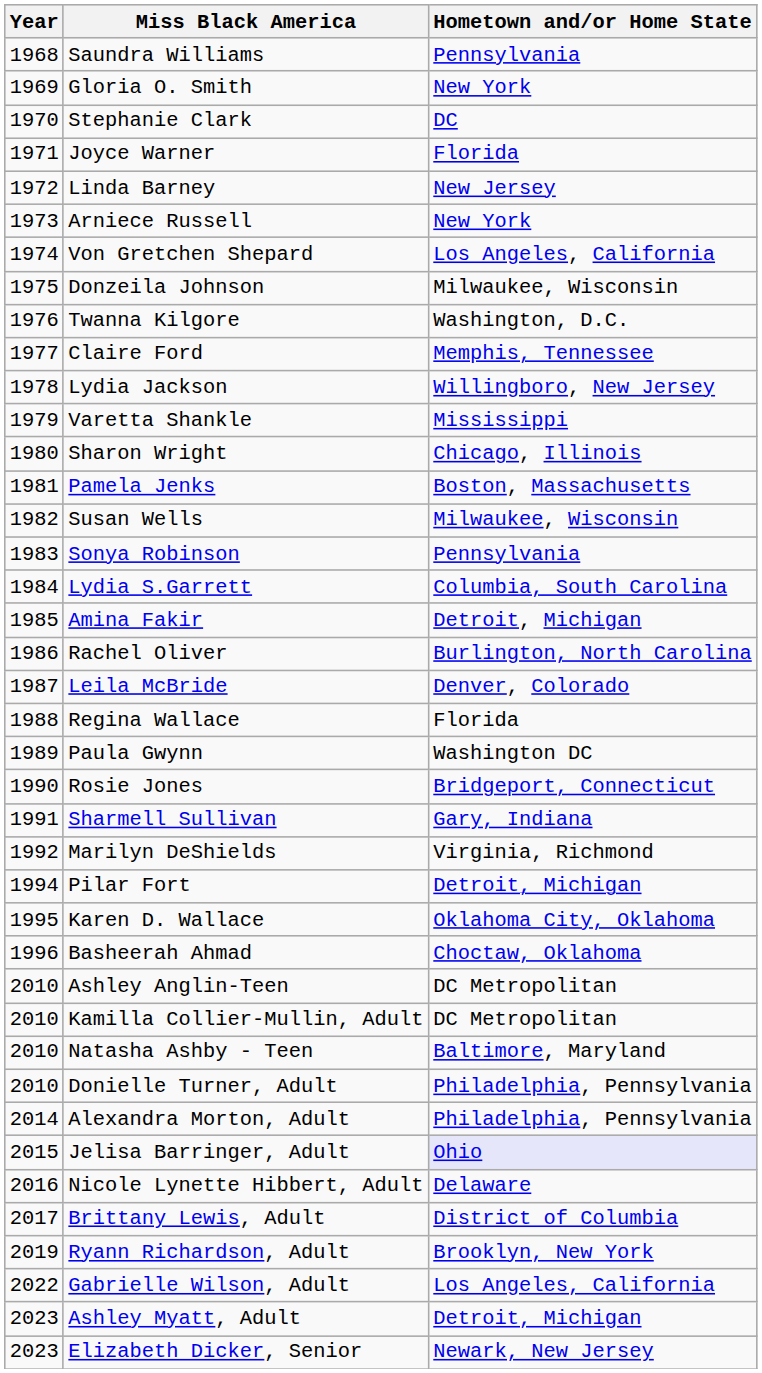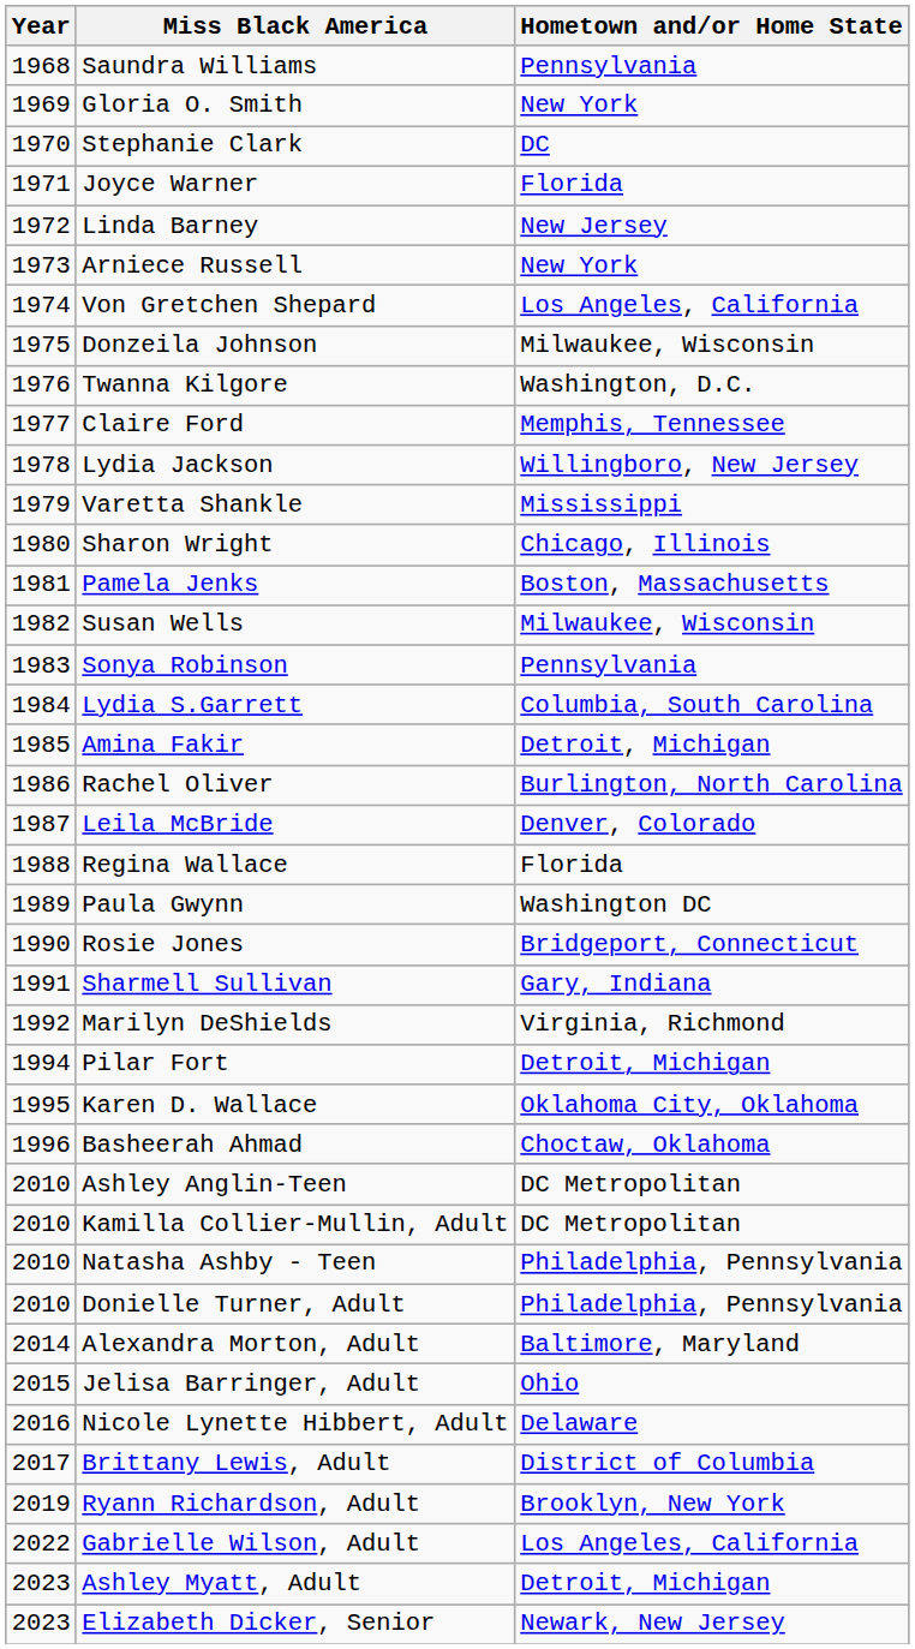Natasha Ashby - Teen | Hometown and/or Home State: Baltimore, Maryland -> Philadelphia, Pennsylvania
Alexandra Morton, Adult | Hometown and/or Home State: Philadelphia, Pennsylvania -> Baltimore, Maryland
Jelisa Barringer, Adult | Hometown and/or Home State: lavender background -> no background
